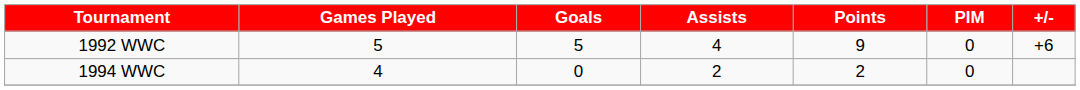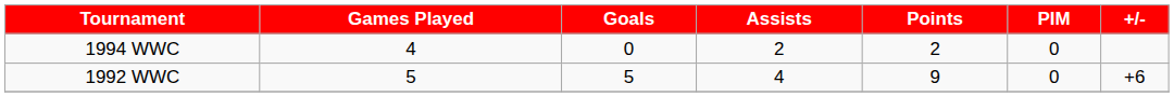rows swapped: 1992 WWC <-> 1994 WWC
